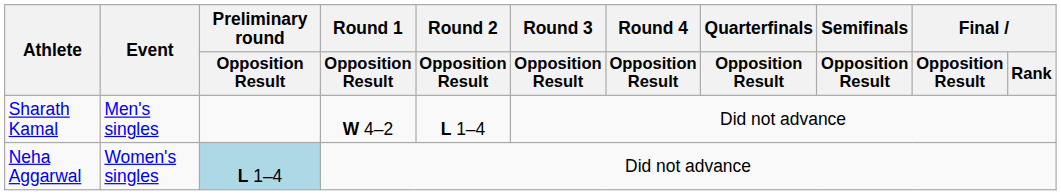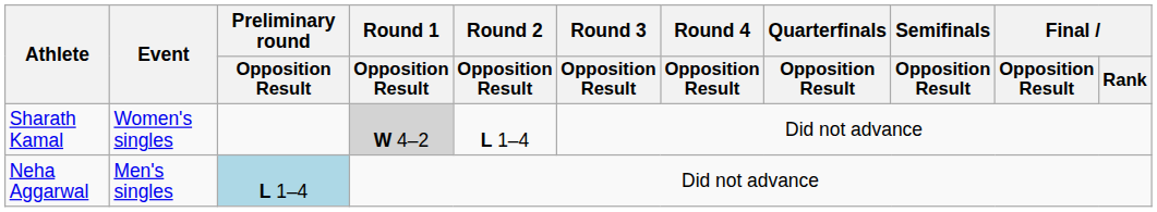Sharath Kamal | Event: Men's singles -> Women's singles
Sharath Kamal | Round 1 / Opposition Result: no background -> lightgrey background
Neha Aggarwal | Event: Women's singles -> Men's singles
